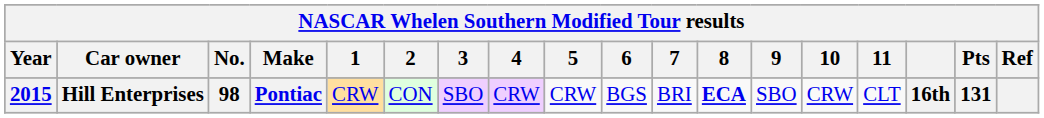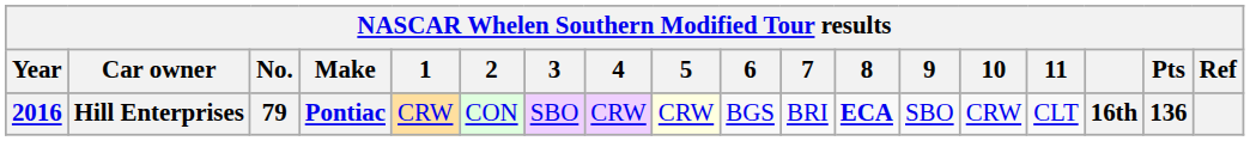Hill Enterprises | Year: 2015 -> 2016
Hill Enterprises | No.: 98 -> 79
Hill Enterprises | 5: no background -> lightyellow background
Hill Enterprises | Pts: 131 -> 136
